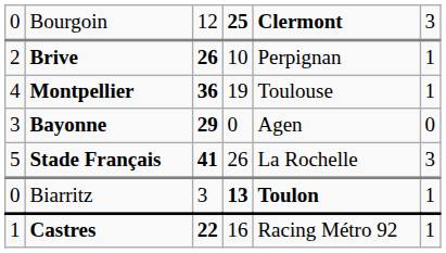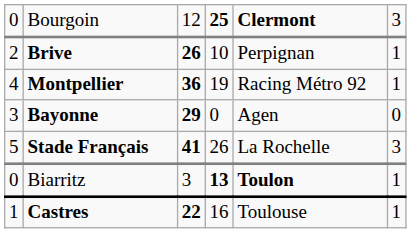Montpellier | column 5: Toulouse -> Racing Métro 92
Castres | column 5: Racing Métro 92 -> Toulouse
